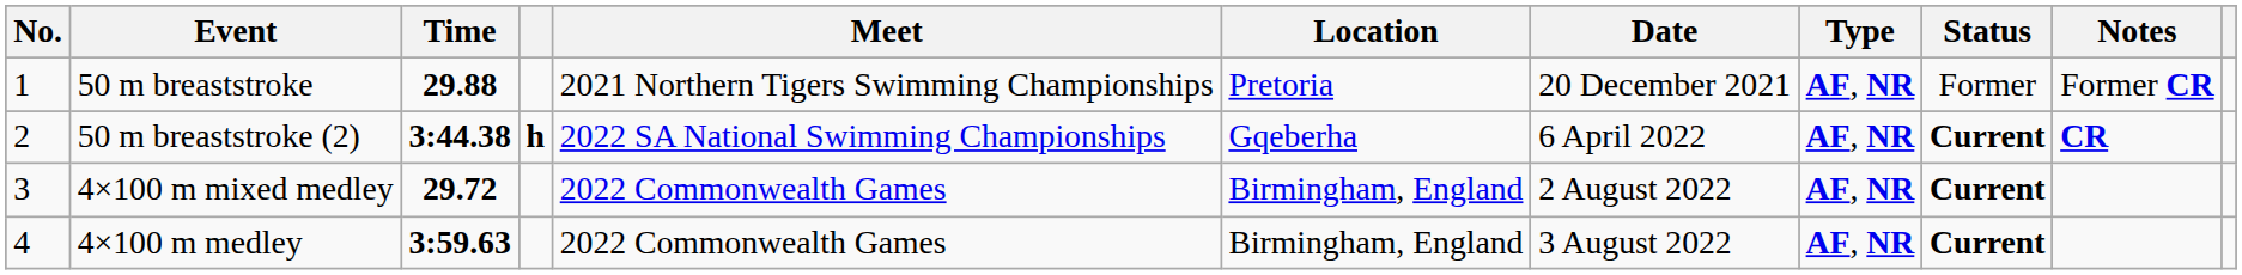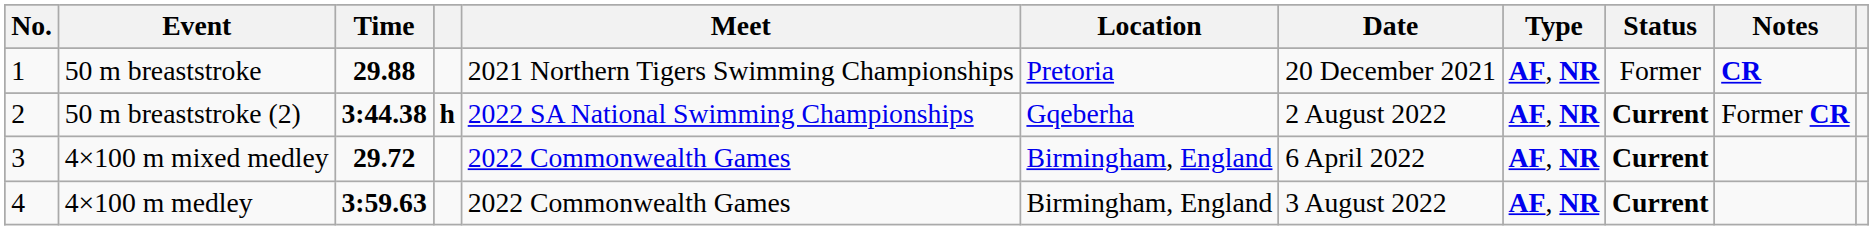50 m breaststroke | Notes: Former CR -> CR
50 m breaststroke (2) | Date: 6 April 2022 -> 2 August 2022
50 m breaststroke (2) | Notes: CR -> Former CR
4×100 m mixed medley | Date: 2 August 2022 -> 6 April 2022
